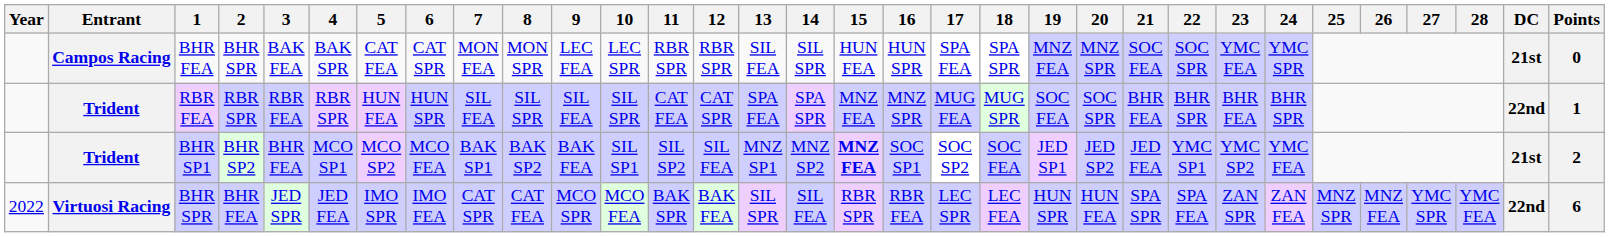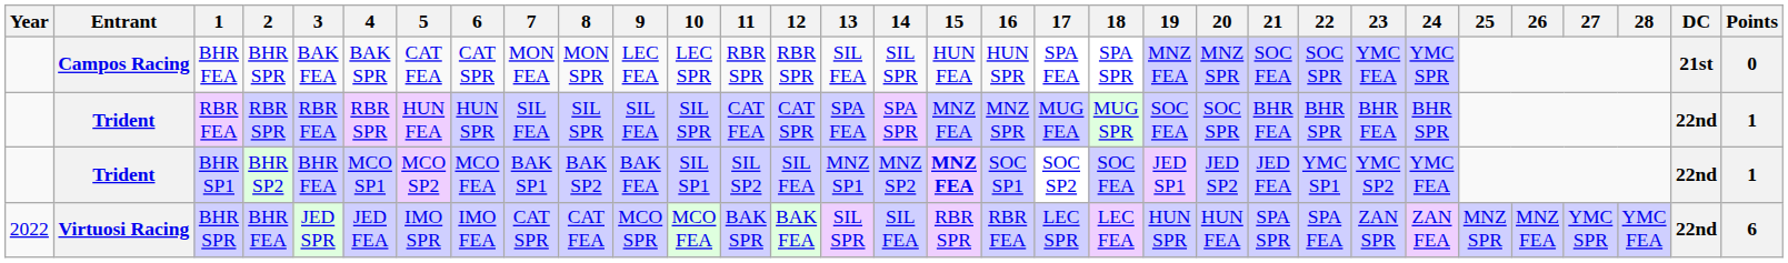BHR SP1 | DC: 21st -> 22nd
BHR SP1 | Points: 2 -> 1
